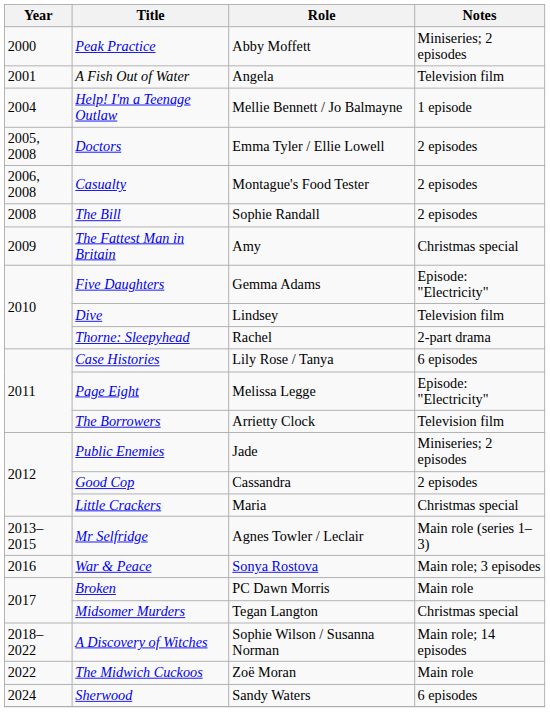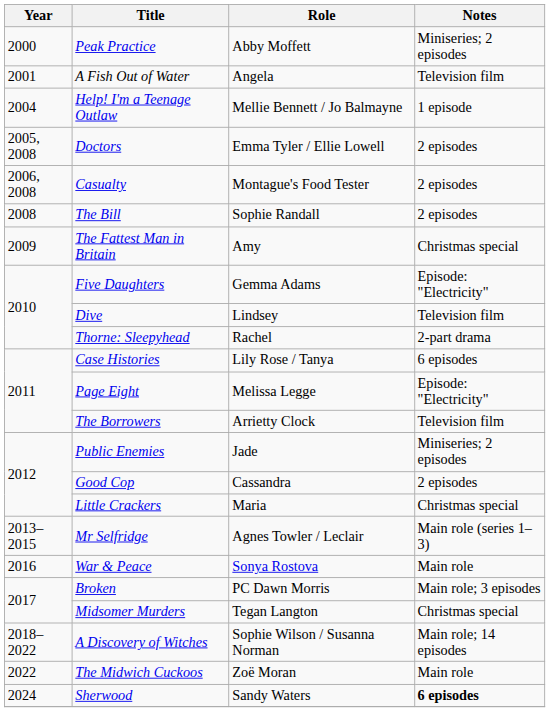War & Peace | Notes: Main role; 3 episodes -> Main role
Broken | Notes: Main role -> Main role; 3 episodes
Sherwood | Notes: normal -> bold
